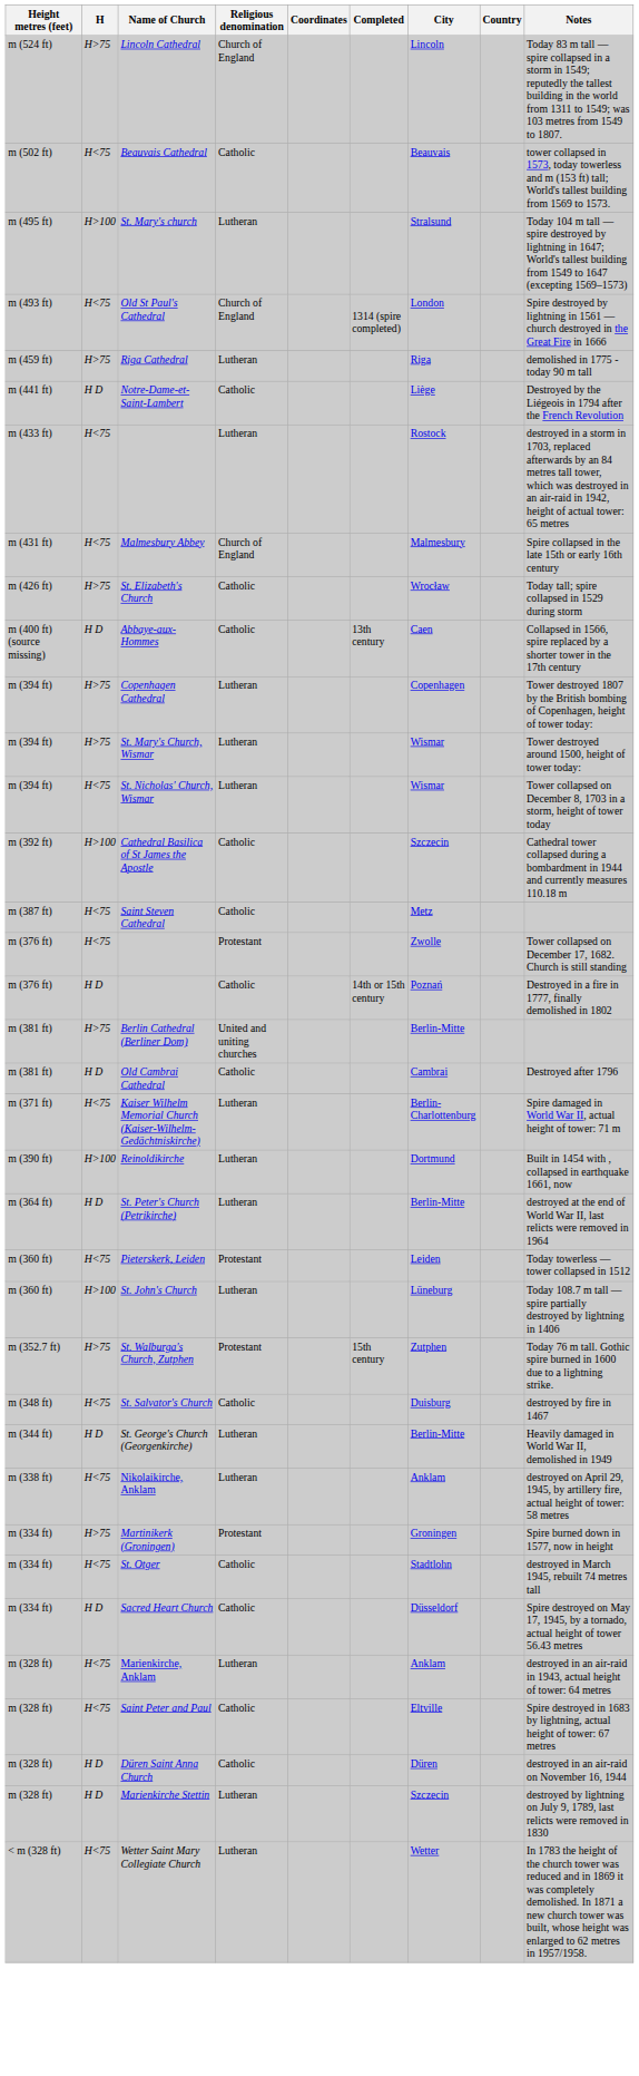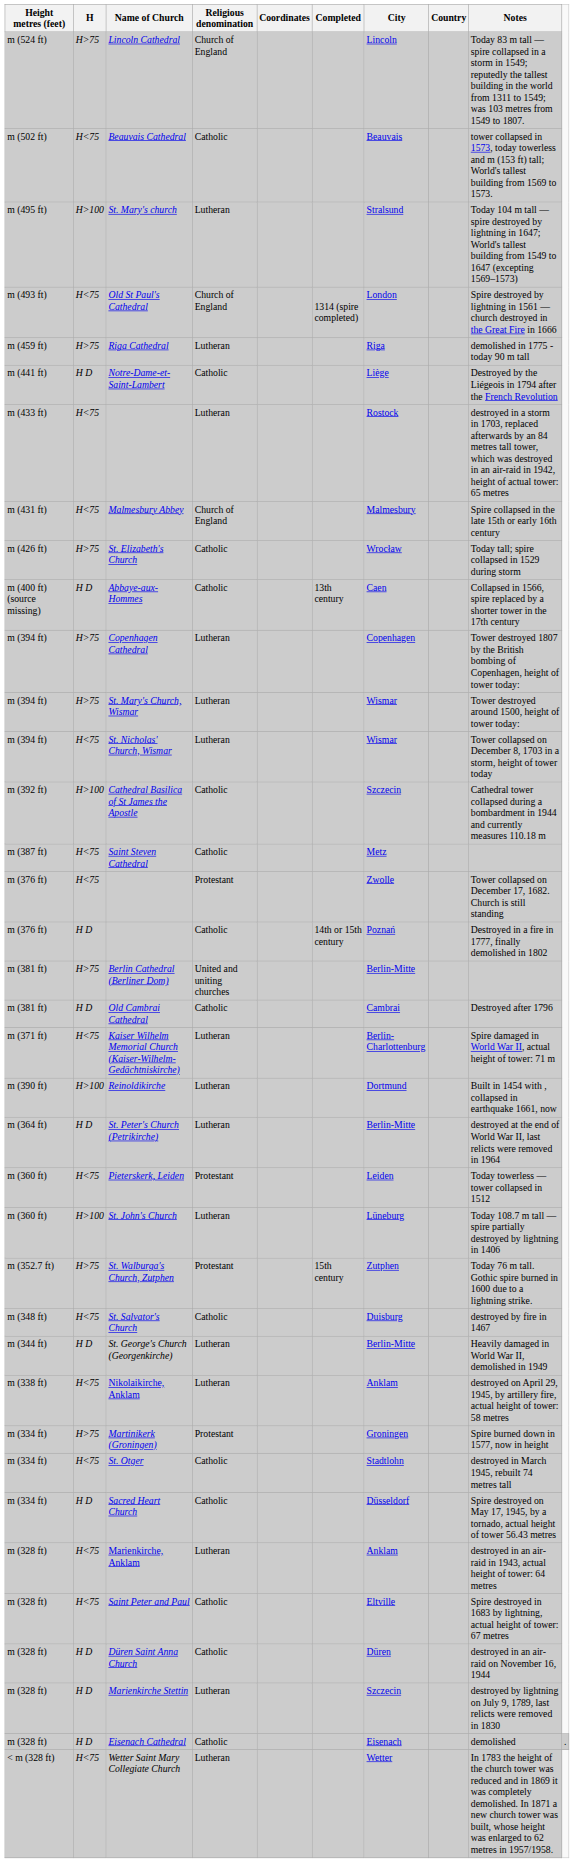+ row: m (328 ft) | H D | Eisenach Cathedral | Catholic | Eisenach | demolished | .
